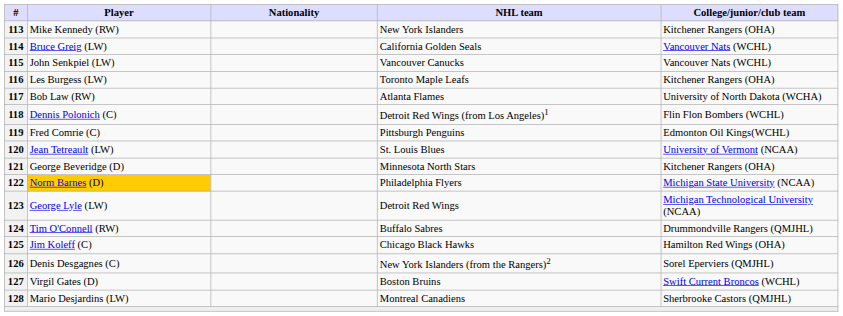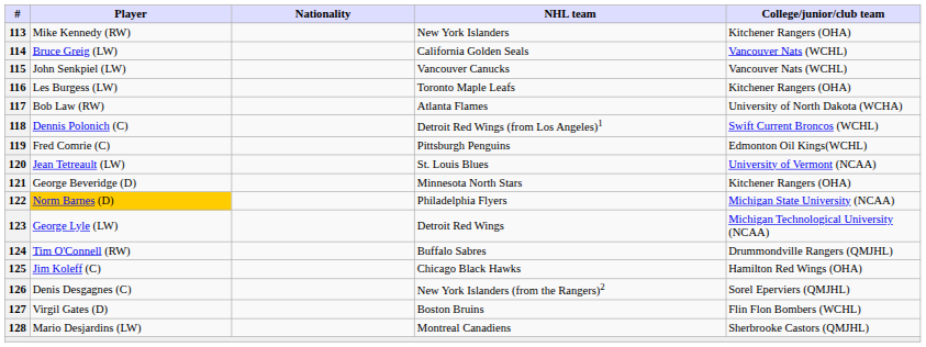118 | College/junior/club team: Flin Flon Bombers (WCHL) -> Swift Current Broncos (WCHL)
127 | College/junior/club team: Swift Current Broncos (WCHL) -> Flin Flon Bombers (WCHL)
